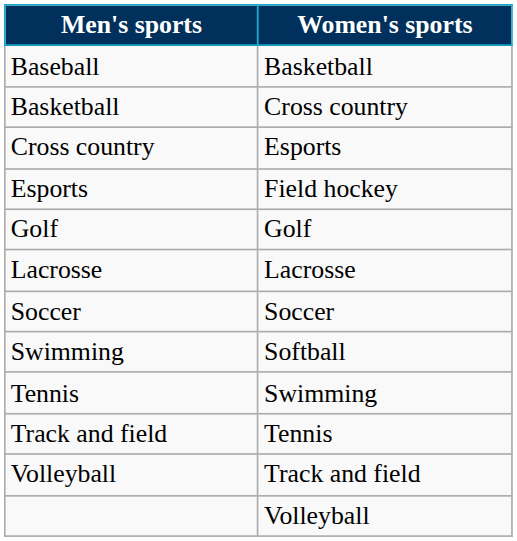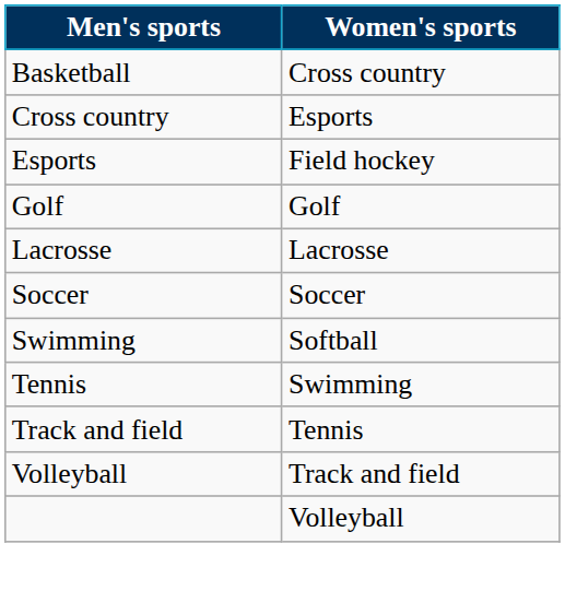- row: Baseball | Basketball
